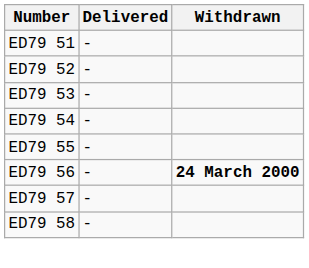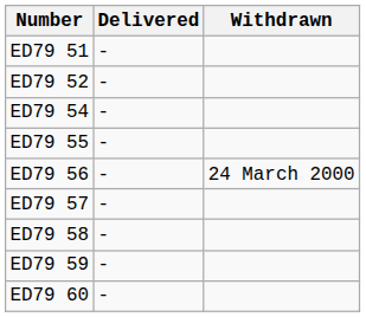- row: ED79 53 | -
ED79 56 | Withdrawn: bold -> normal
+ row: ED79 59 | -
+ row: ED79 60 | -
